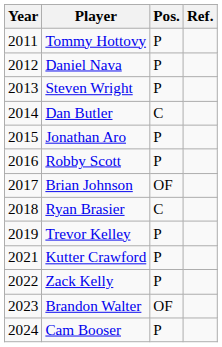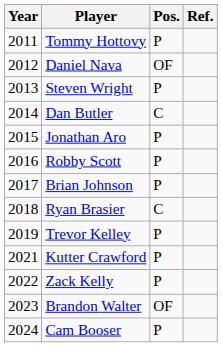Daniel Nava | Pos.: P -> OF
Brian Johnson | Pos.: OF -> P
